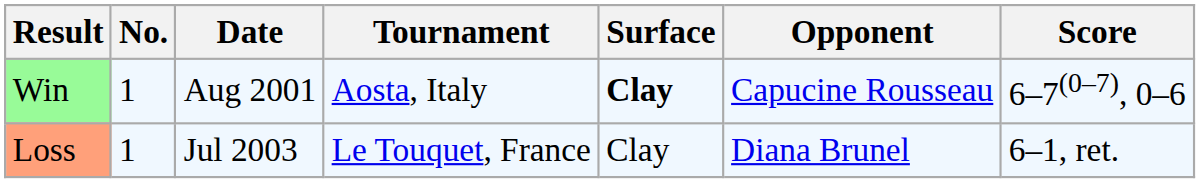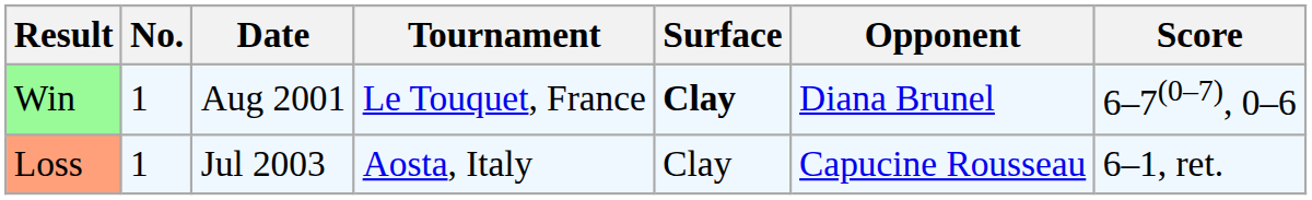Win | Tournament: Aosta, Italy -> Le Touquet, France
Win | Opponent: Capucine Rousseau -> Diana Brunel
Loss | Tournament: Le Touquet, France -> Aosta, Italy
Loss | Opponent: Diana Brunel -> Capucine Rousseau
